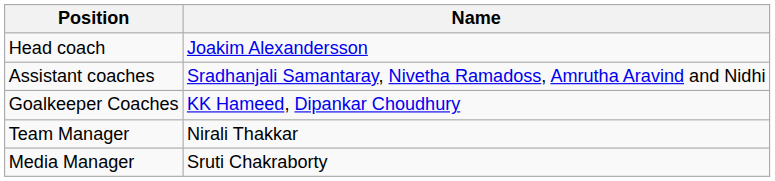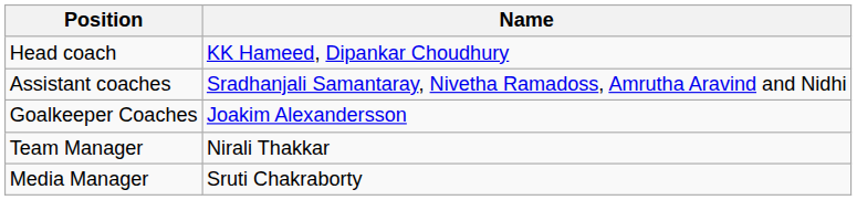Head coach | Name: Joakim Alexandersson -> KK Hameed, Dipankar Choudhury
Goalkeeper Coaches | Name: KK Hameed, Dipankar Choudhury -> Joakim Alexandersson
